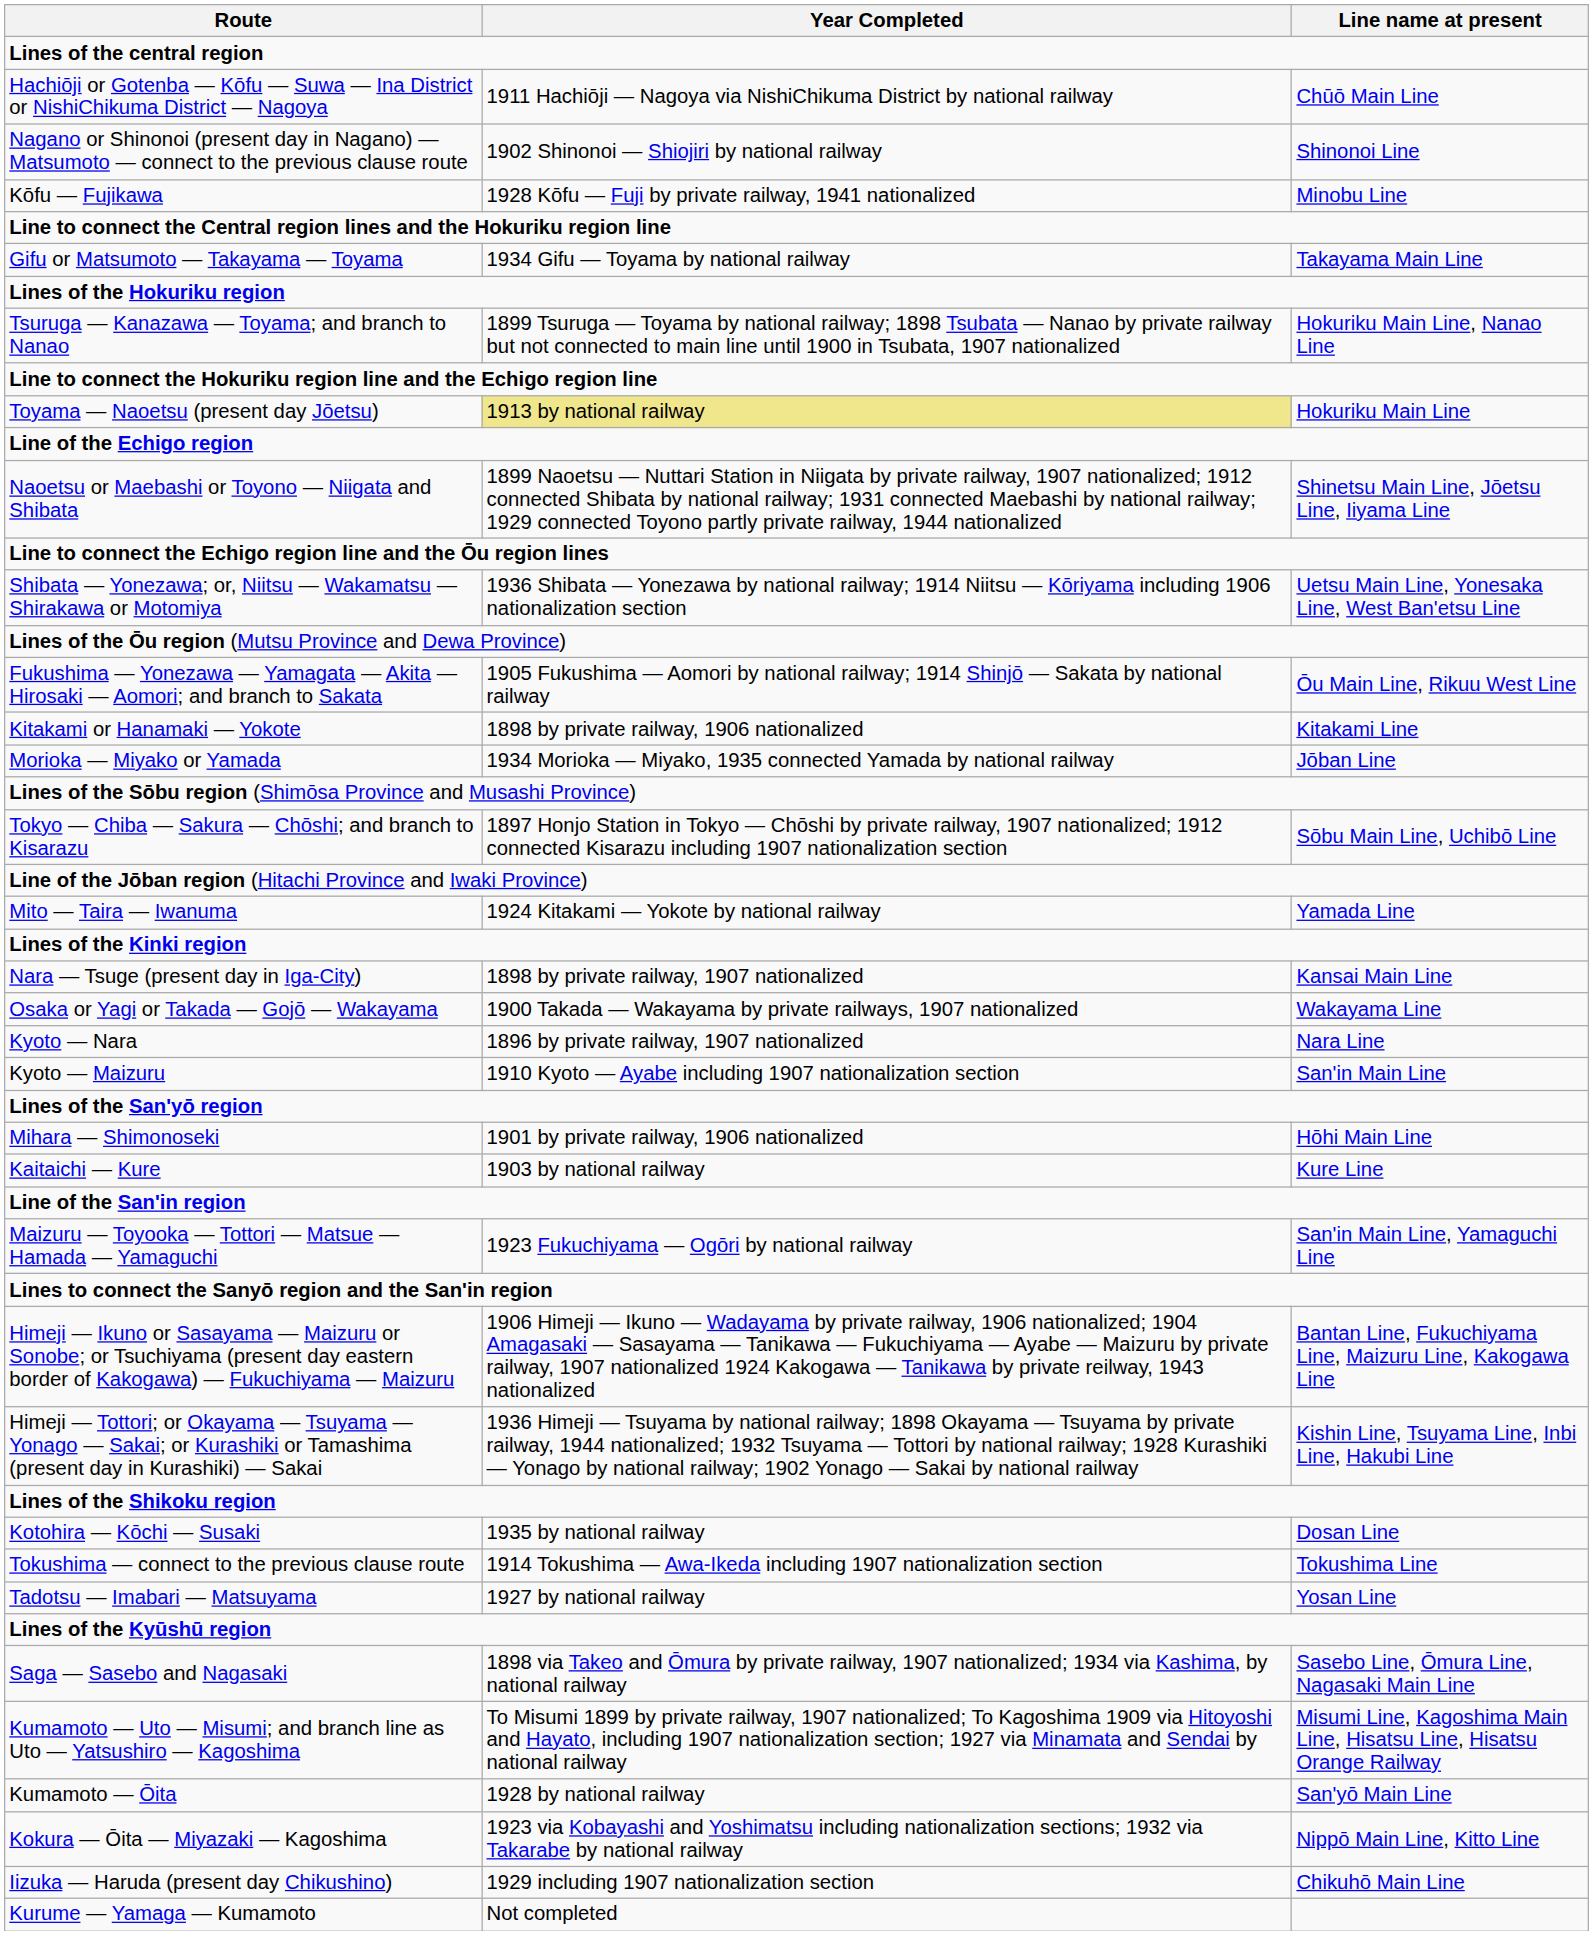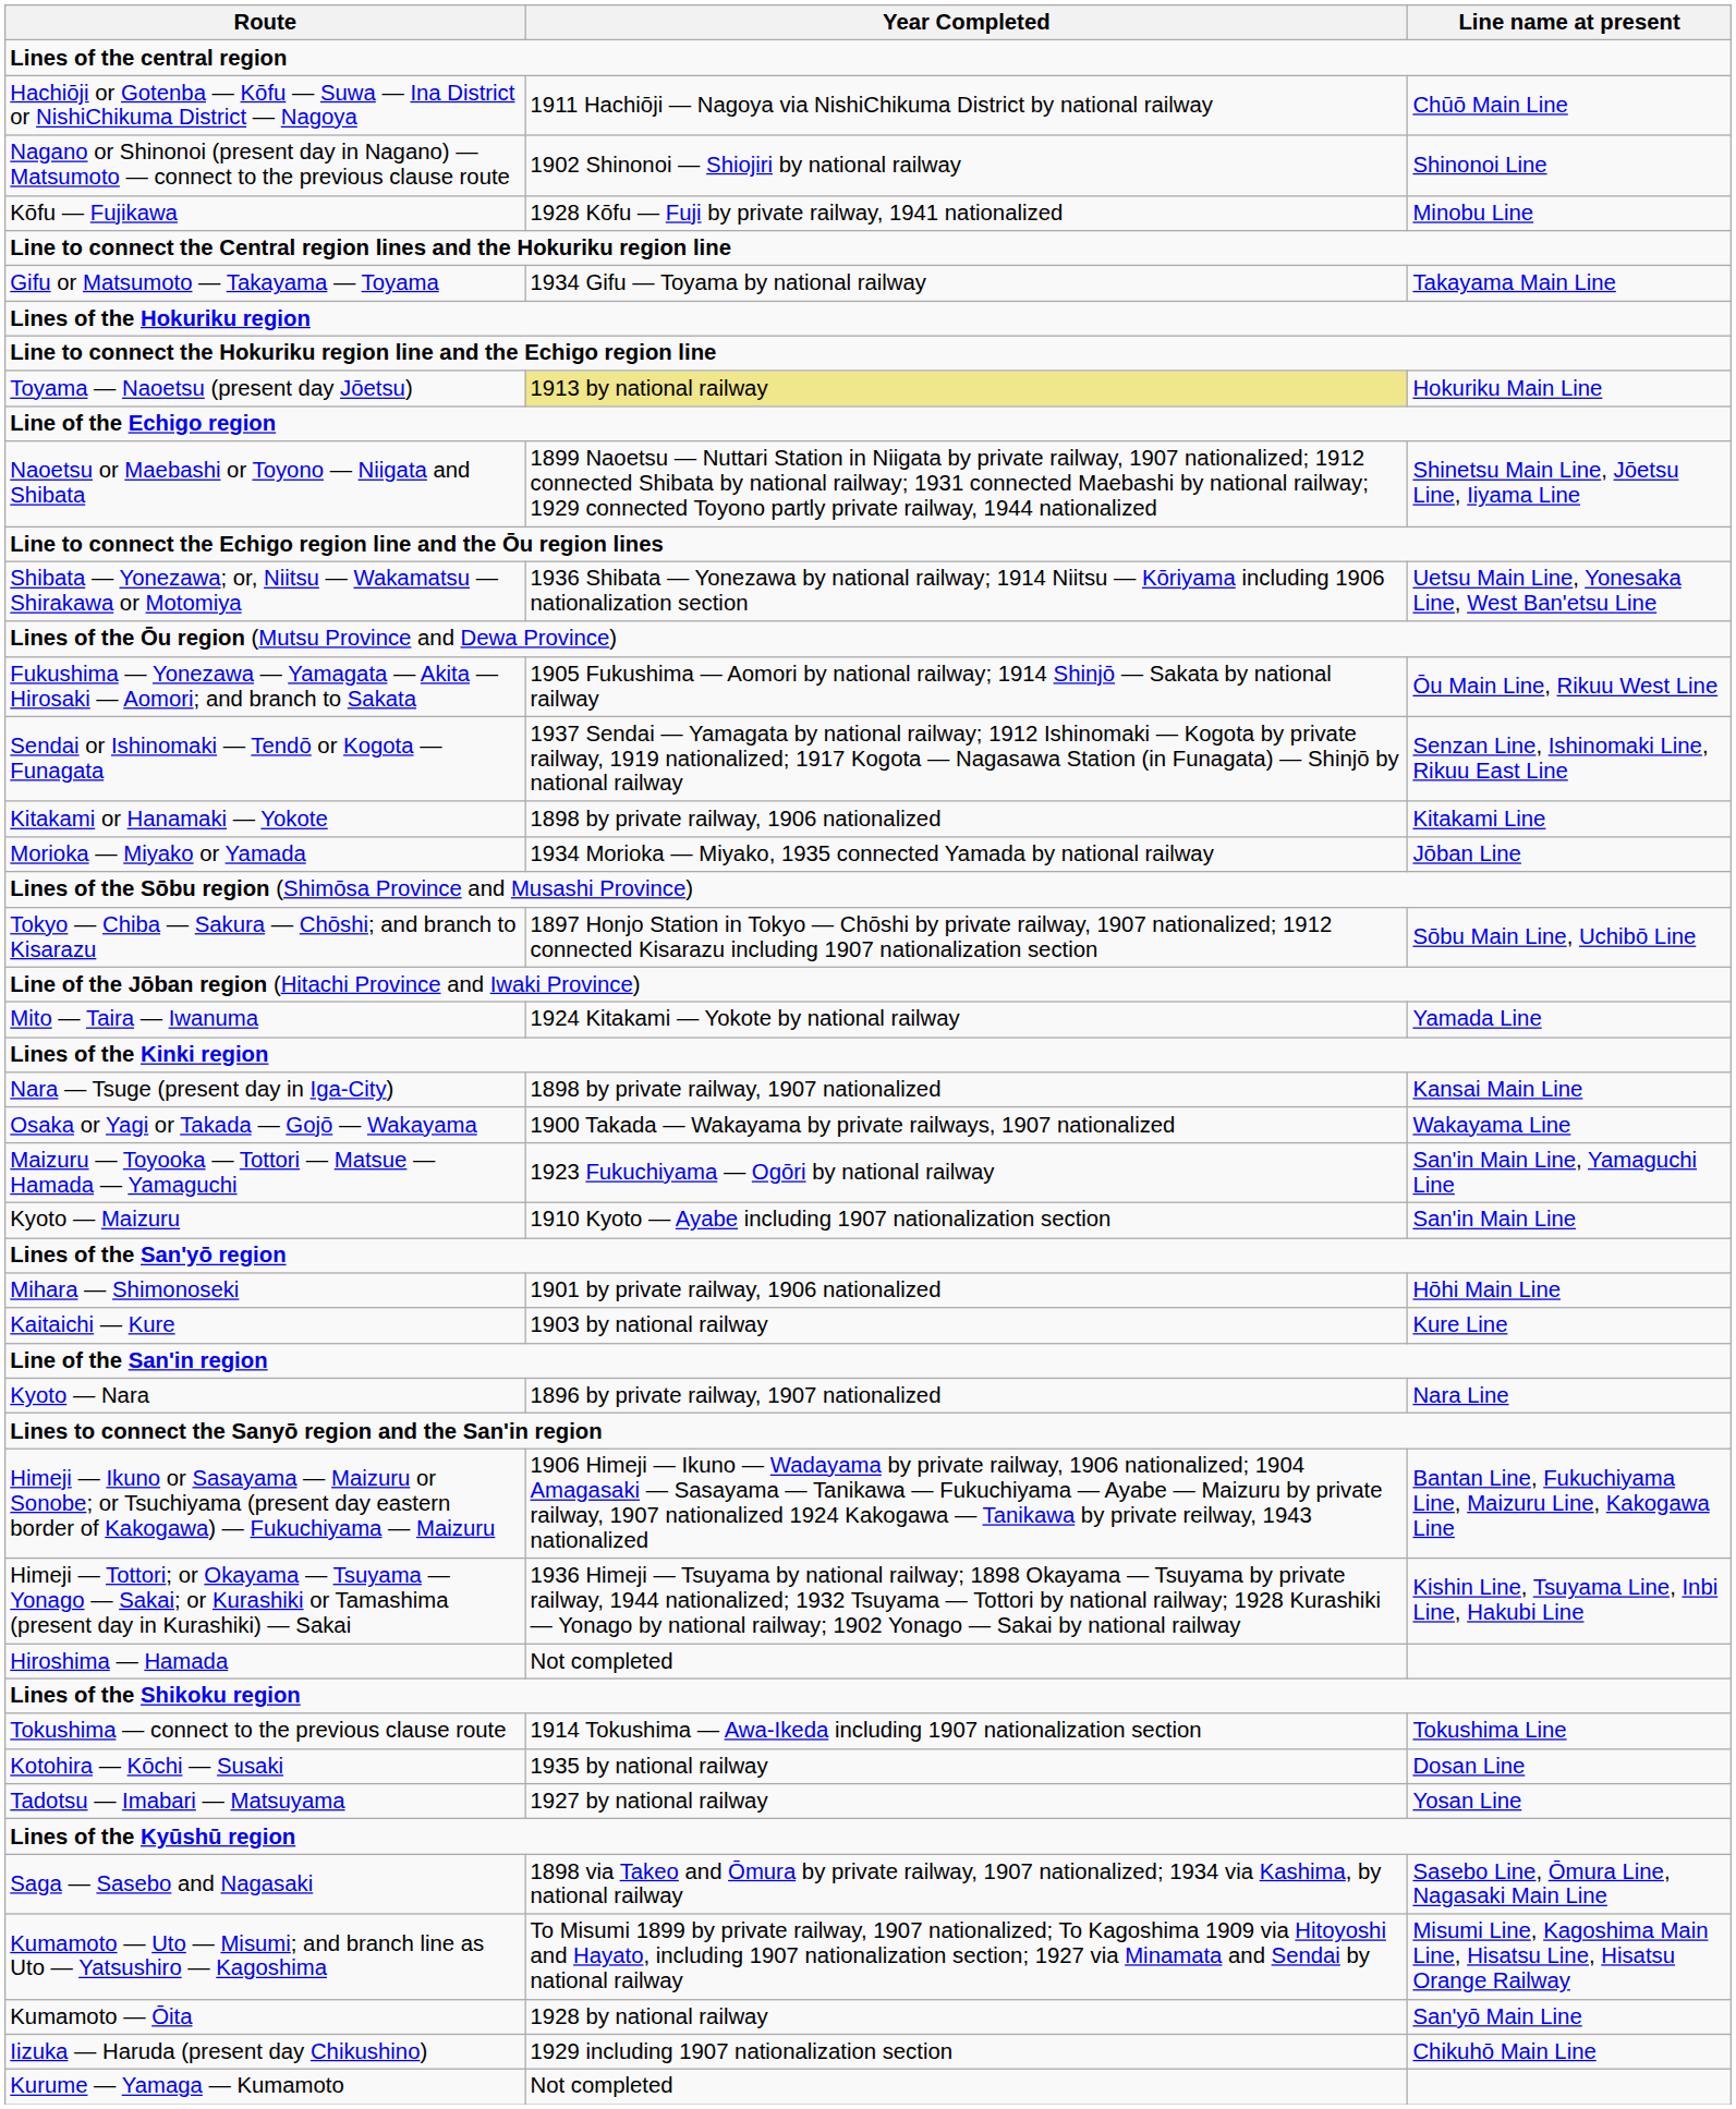- row: Tsuruga — Kanazawa — Toyama; and branch to Nanao | 1899 Tsuruga — Toyama by national railway; 1898 Tsubata — Nanao by private railway but not connected to main line until 1900 in Tsubata, 1907 nationalized | Hokuriku Main Line, Nanao Line
+ row: Sendai or Ishinomaki — Tendō or Kogota — Funagata | 1937 Sendai — Yamagata by national railway; 1912 Ishinomaki — Kogota by private railway, 1919 nationalized; 1917 Kogota — Nagasawa Station (in Funagata) — Shinjō by national railway | Senzan Line, Ishinomaki Line, Rikuu East Line
rows swapped: Kyoto — Nara <-> Maizuru — Toyooka — Tottori — Matsue — Hamada — Yamaguchi
+ row: Hiroshima — Hamada | Not completed
rows swapped: Kotohira — Kōchi — Susaki <-> Tokushima — connect to the previous clause route
- row: Kokura — Ōita — Miyazaki — Kagoshima | 1923 via Kobayashi and Yoshimatsu including nationalization sections; 1932 via Takarabe by national railway | Nippō Main Line, Kitto Line
